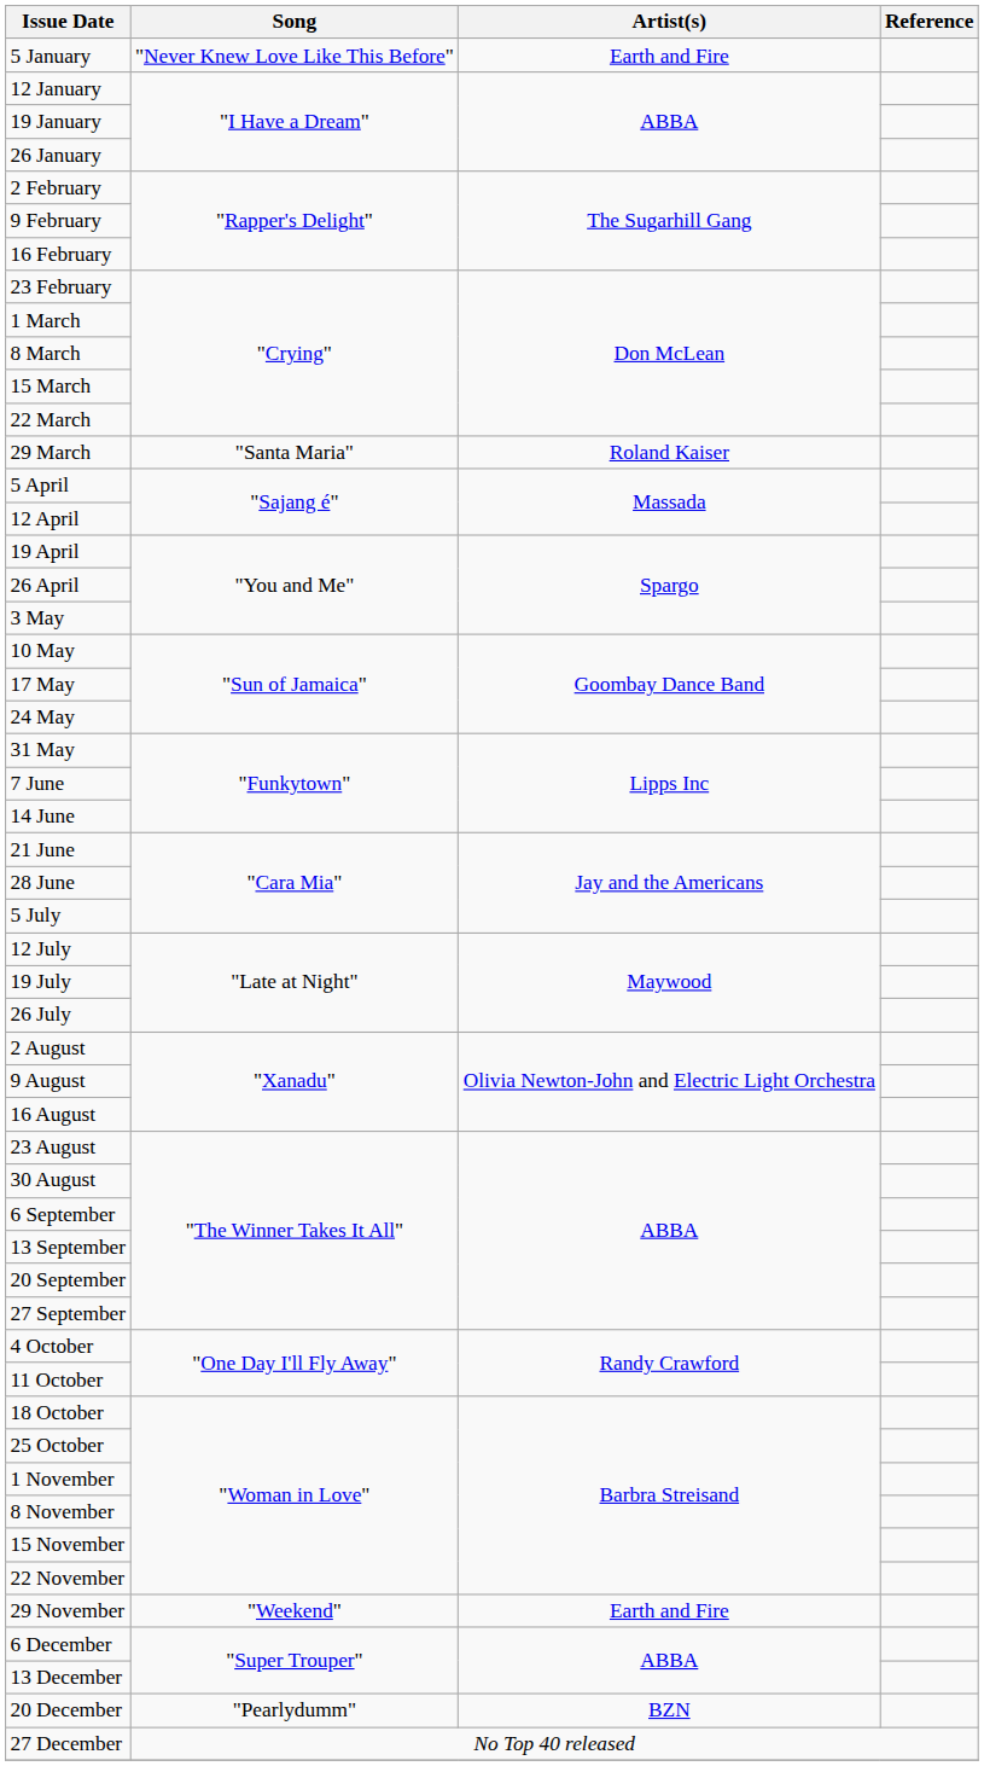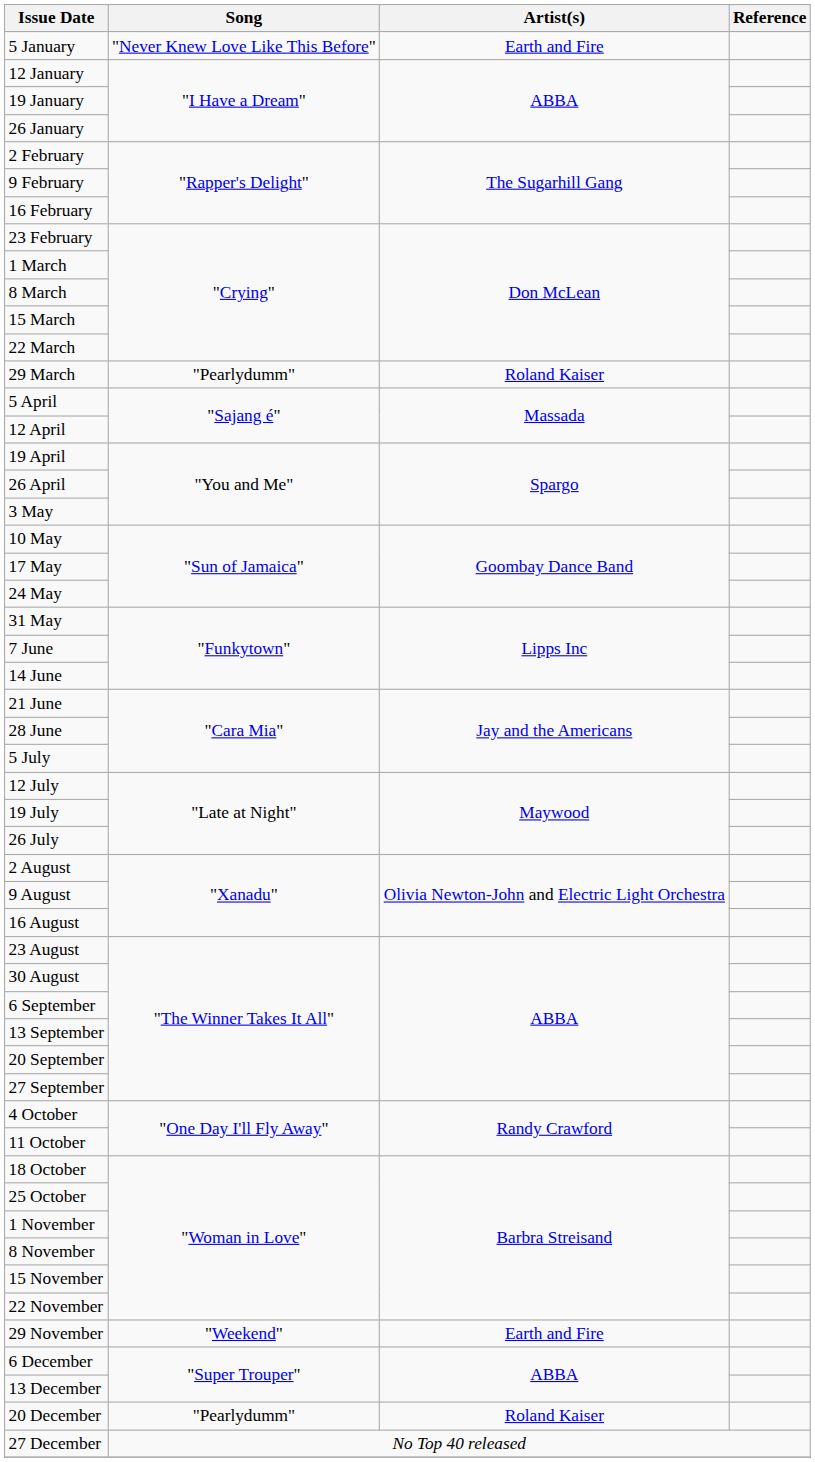29 March | Song: "Santa Maria" -> "Pearlydumm"
20 December | Artist(s): BZN -> Roland Kaiser
